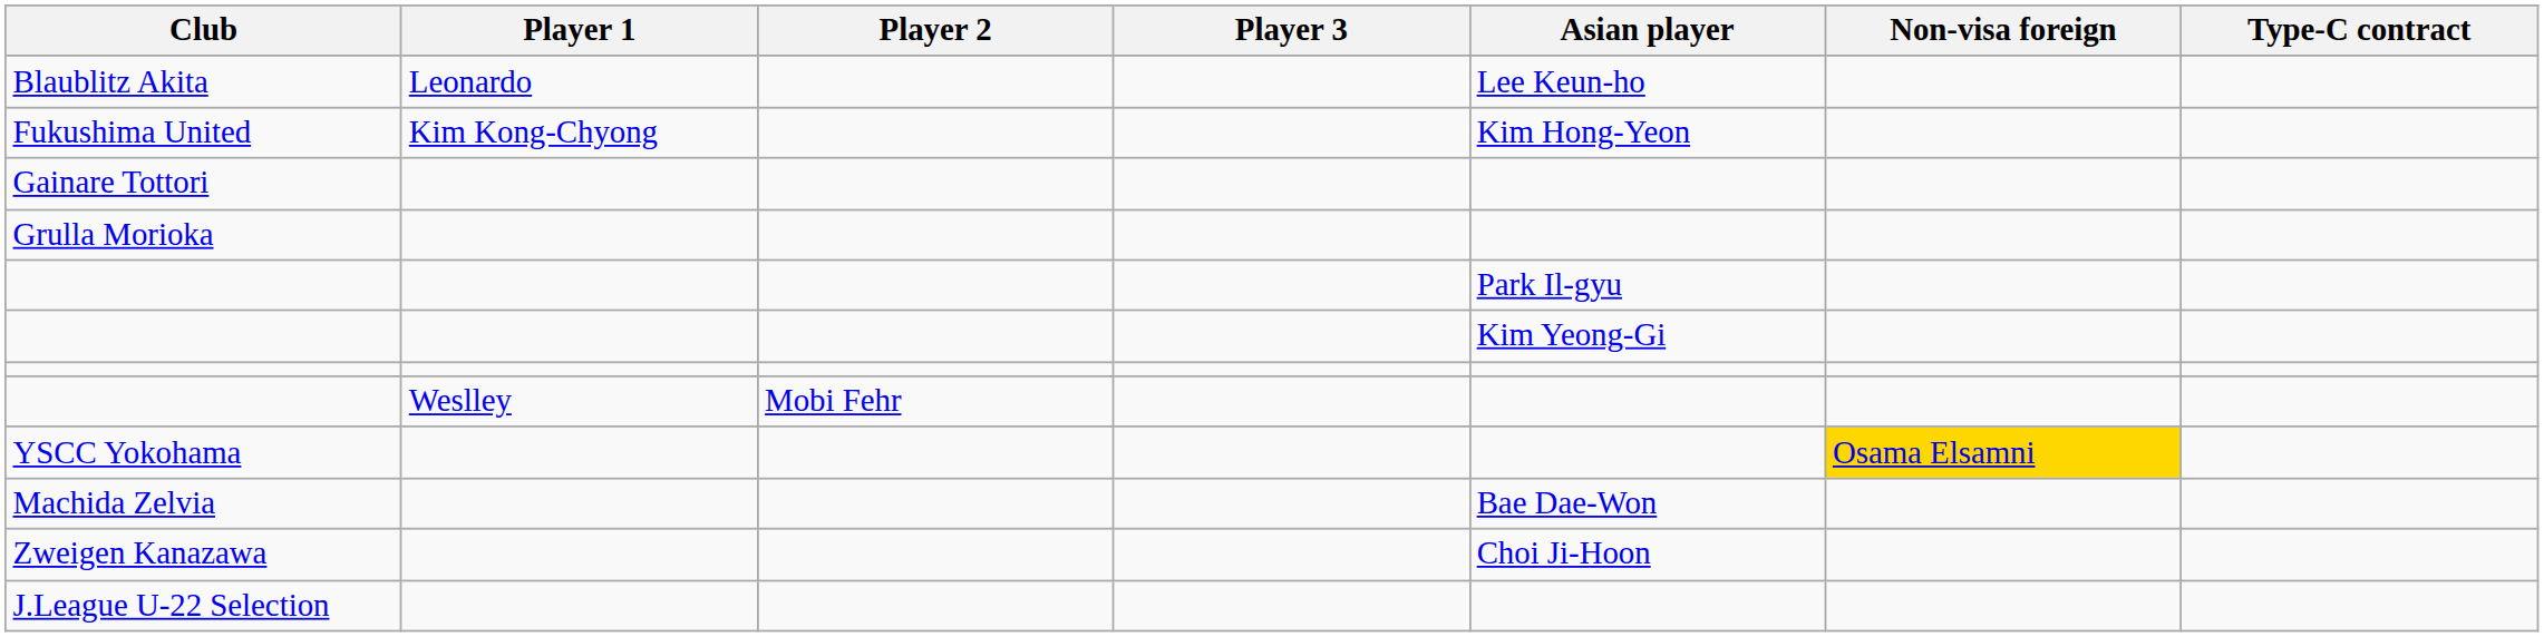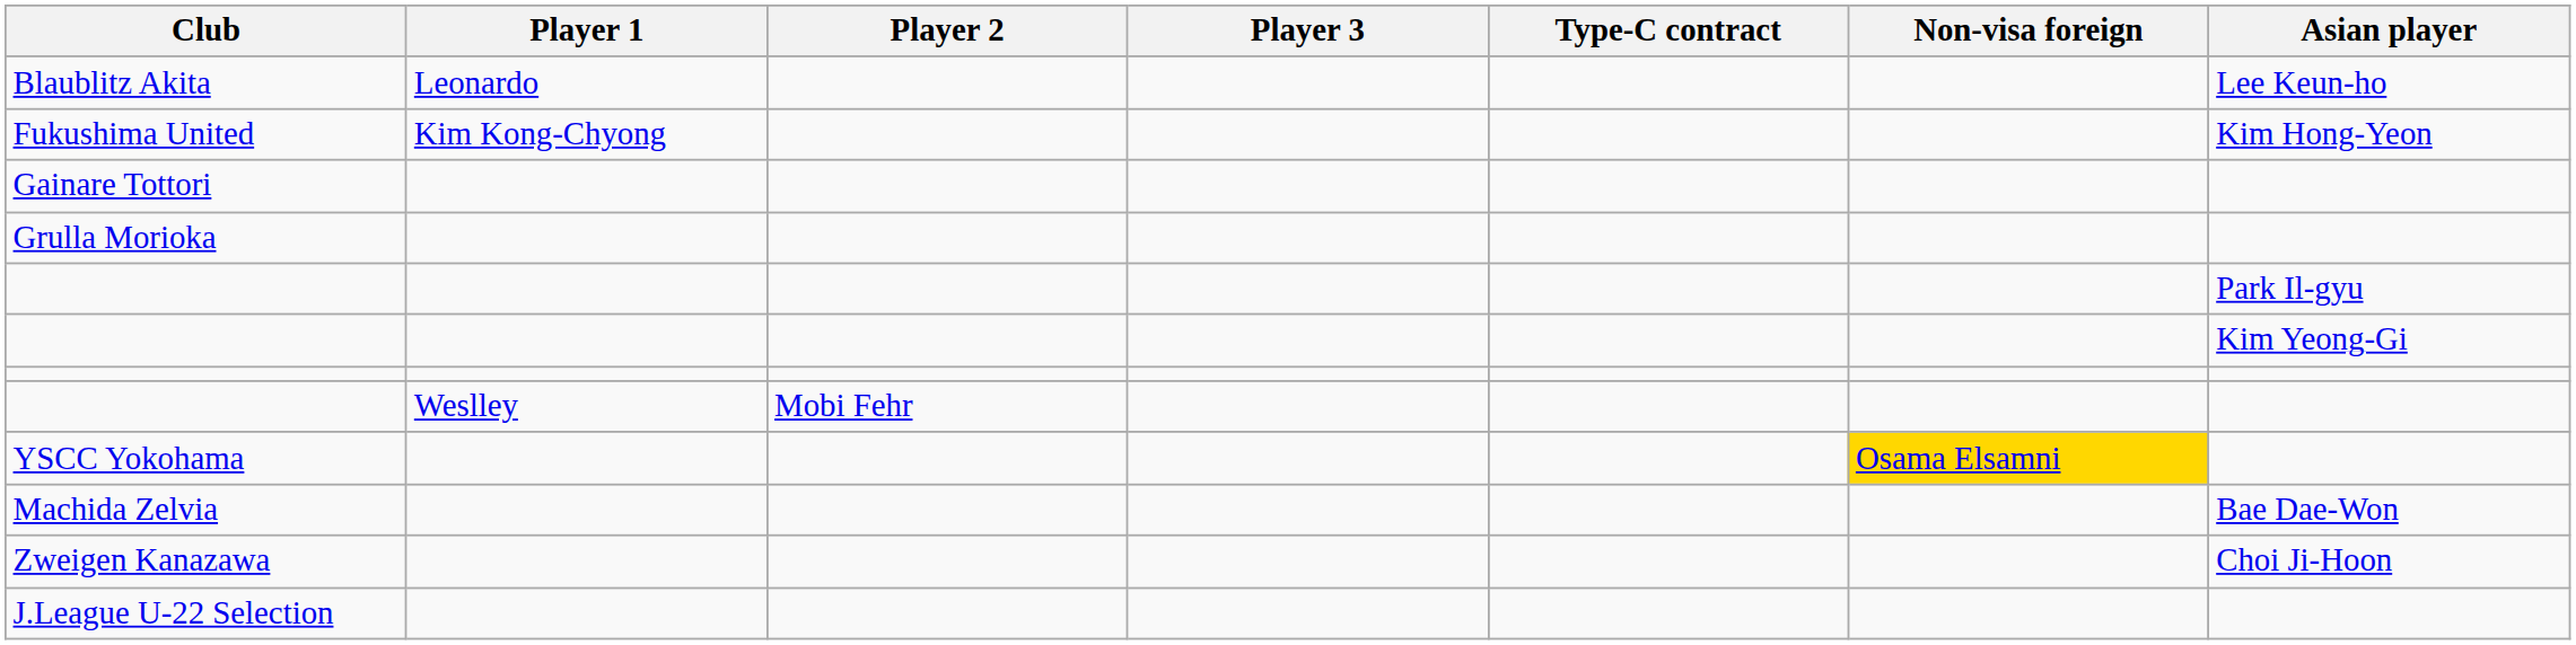columns swapped: Asian player <-> Type-C contract
